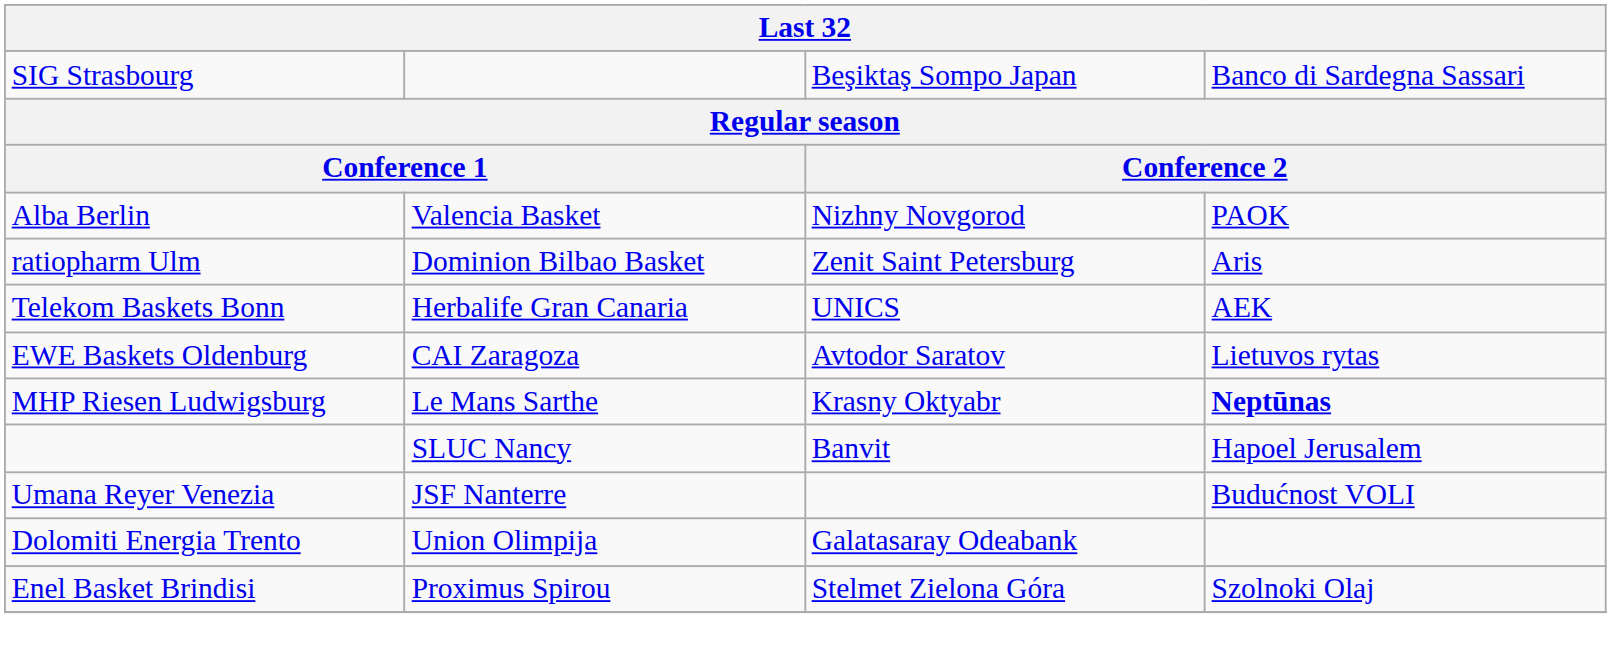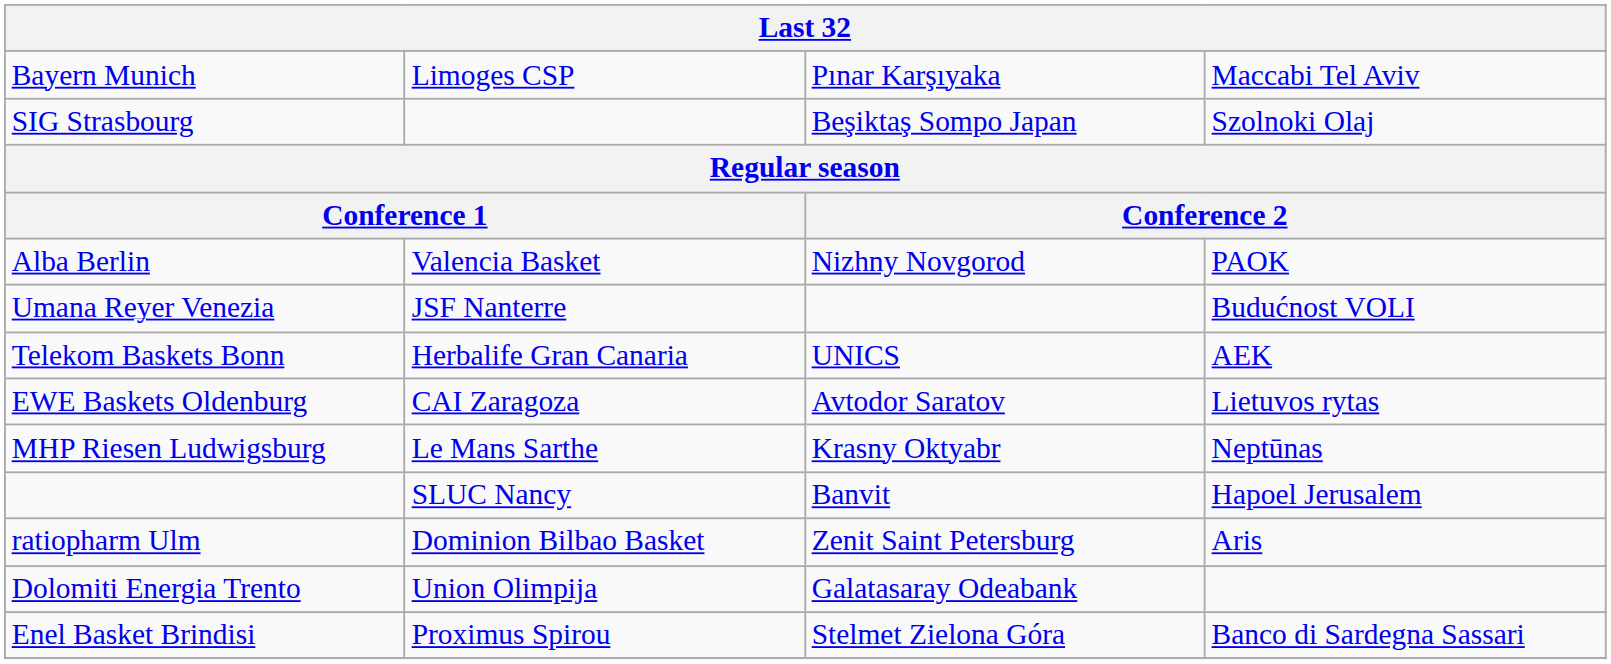+ row: Bayern Munich | Limoges CSP | Pınar Karşıyaka | Maccabi Tel Aviv
SIG Strasbourg | column 4: Banco di Sardegna Sassari -> Szolnoki Olaj
rows swapped: ratiopharm Ulm <-> Umana Reyer Venezia
MHP Riesen Ludwigsburg | column 4: bold -> normal
Enel Basket Brindisi | column 4: Szolnoki Olaj -> Banco di Sardegna Sassari
